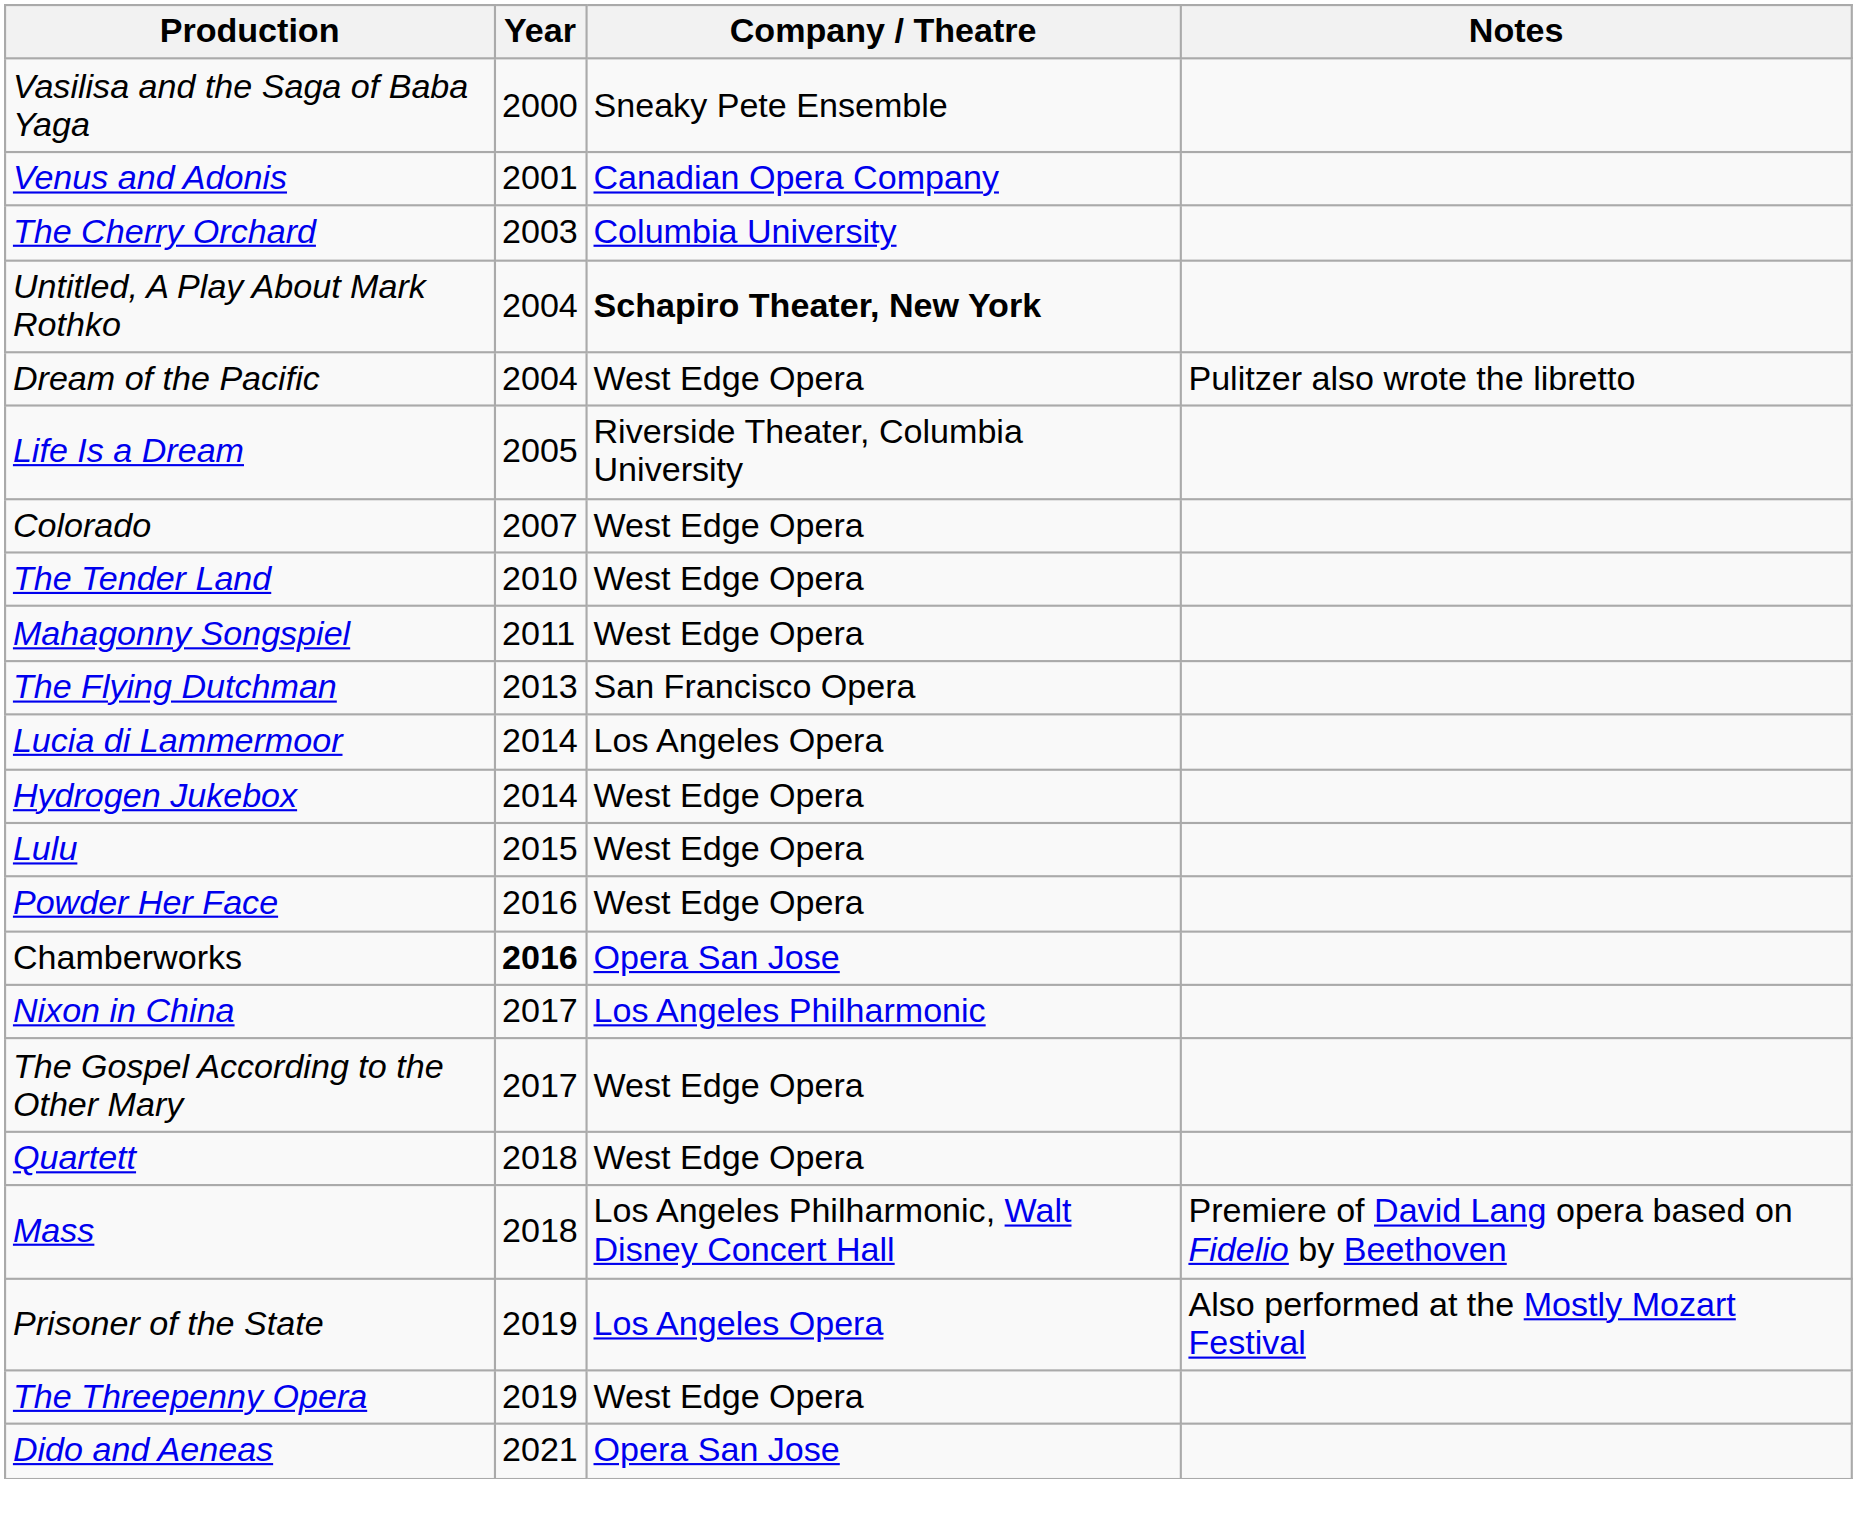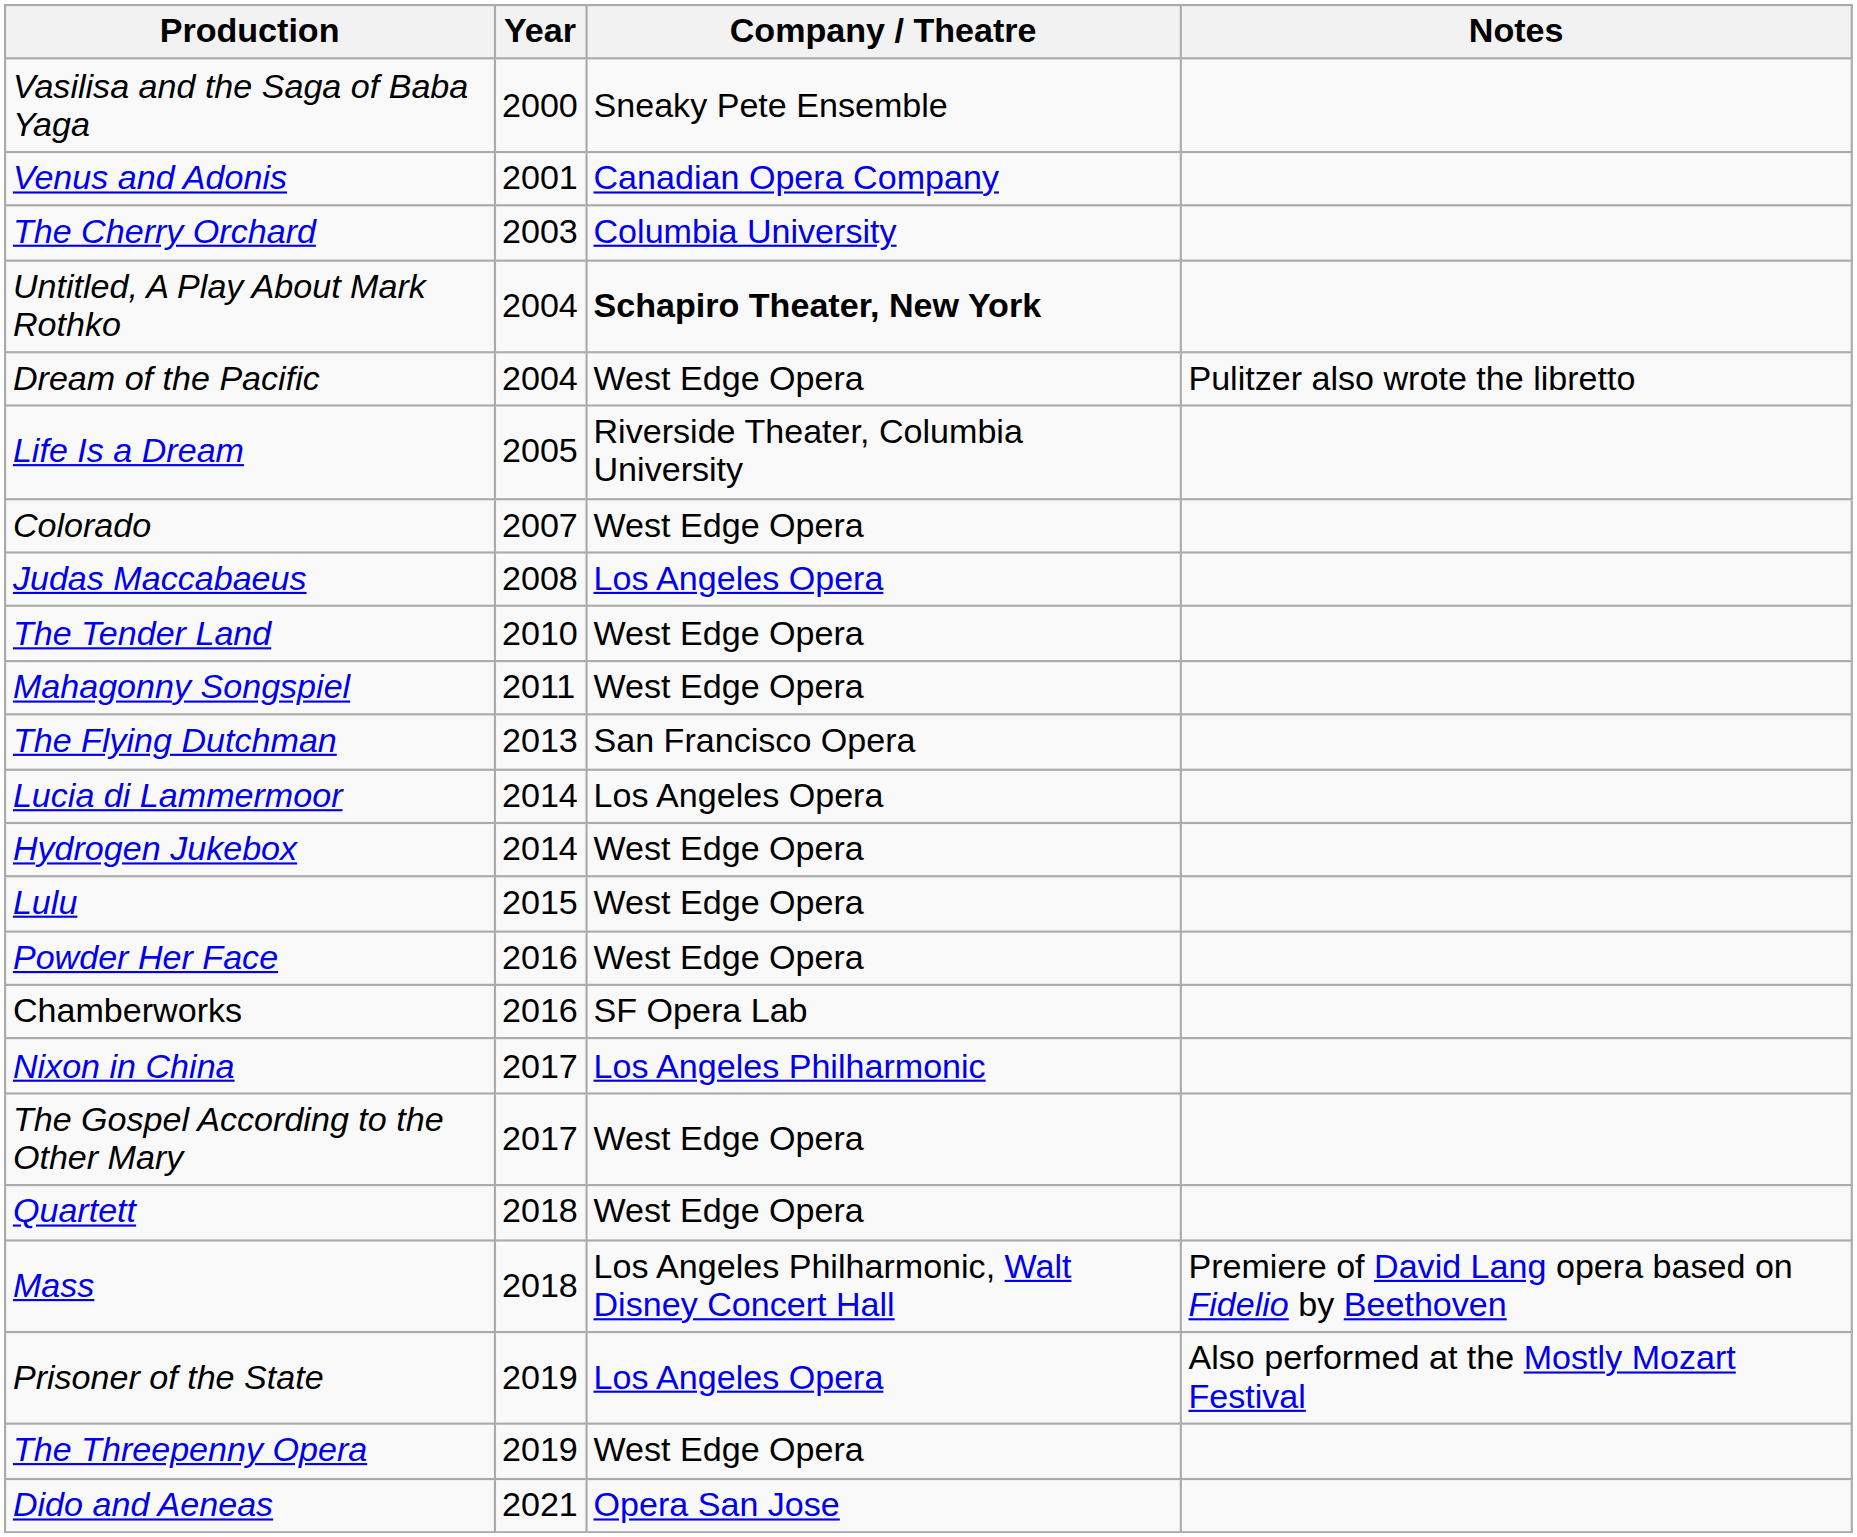+ row: Judas Maccabaeus | 2008 | Los Angeles Opera
Chamberworks | Year: bold -> normal
Chamberworks | Company / Theatre: Opera San Jose -> SF Opera Lab
